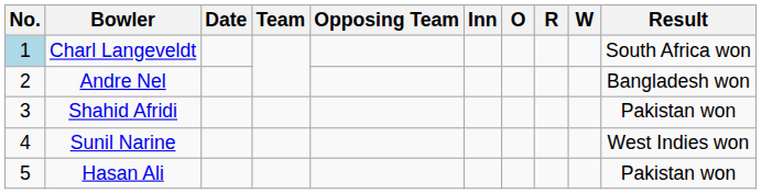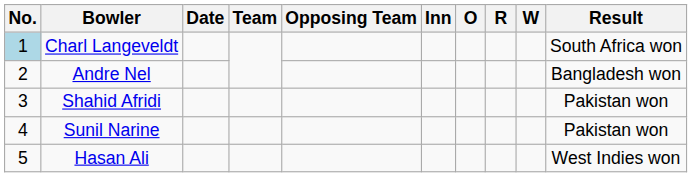Sunil Narine | Result: West Indies won -> Pakistan won
Hasan Ali | Result: Pakistan won -> West Indies won
